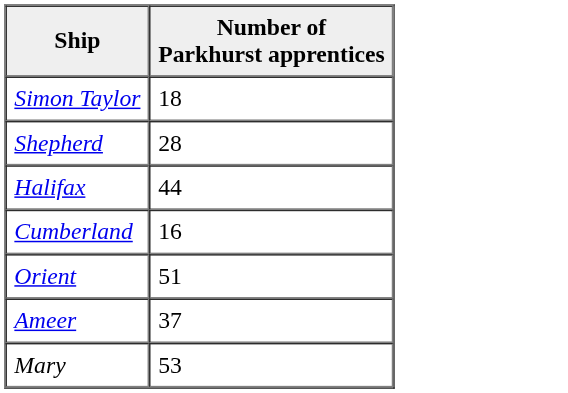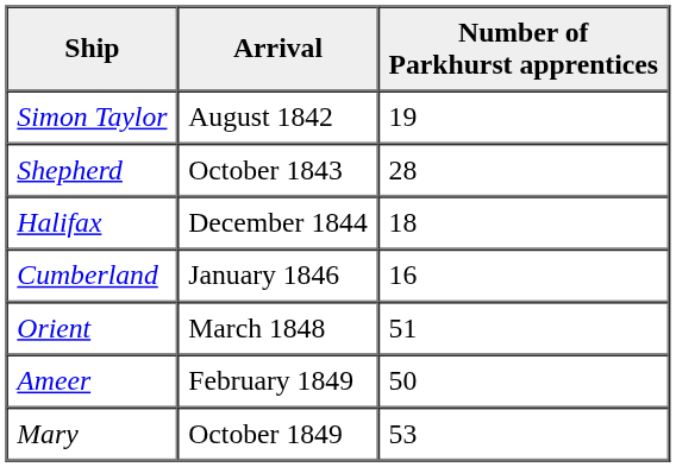+ column: Arrival | August 1842 | October 1843 | December 1844 | January 1846 | March 1848 | February 1849 | October 1849
Simon Taylor | Number of Parkhurst apprentices: 18 -> 19
Halifax | Number of Parkhurst apprentices: 44 -> 18
Ameer | Number of Parkhurst apprentices: 37 -> 50
